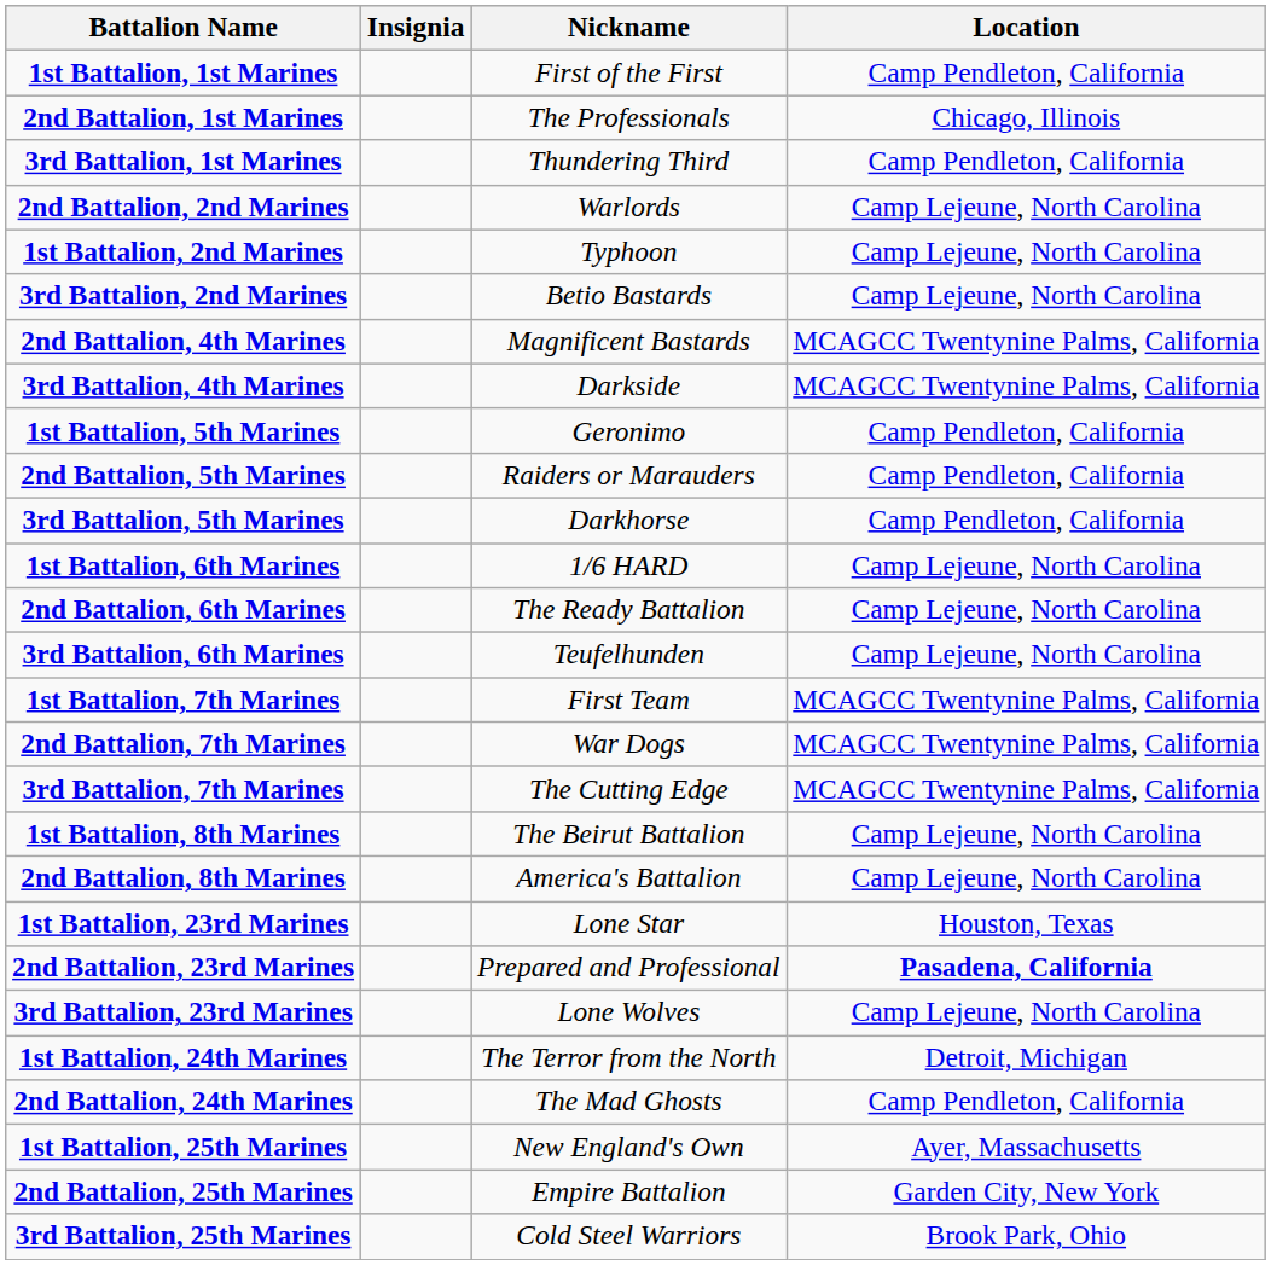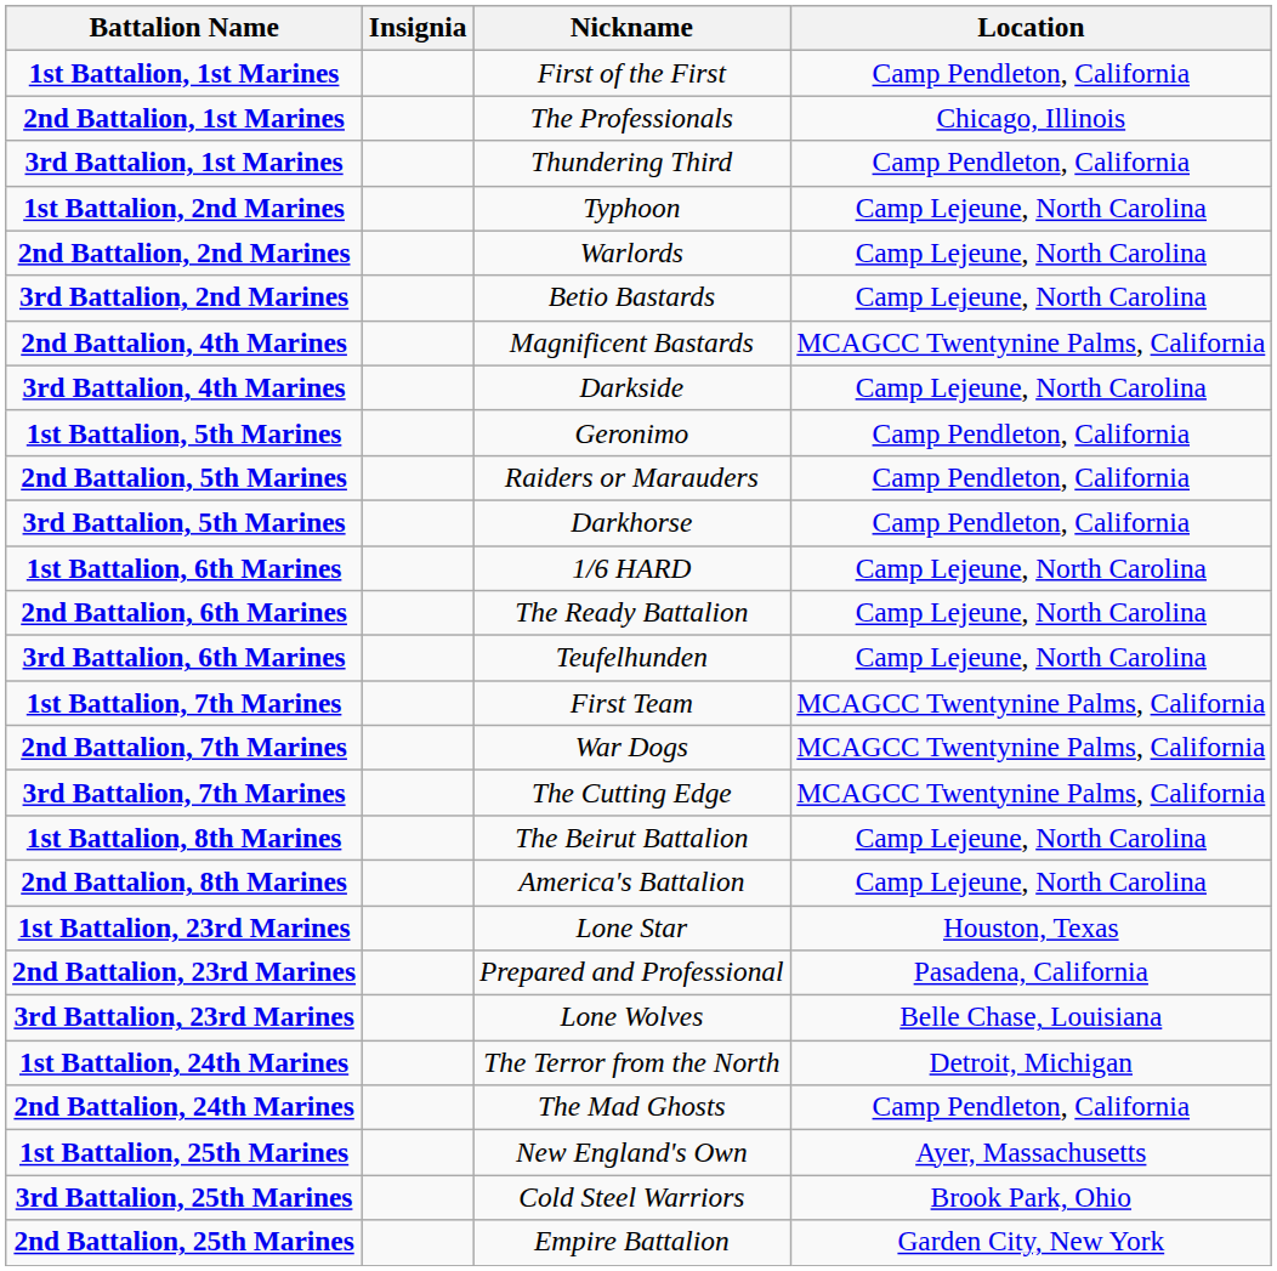rows swapped: 1st Battalion, 2nd Marines <-> 2nd Battalion, 2nd Marines
3rd Battalion, 4th Marines | Location: MCAGCC Twentynine Palms, California -> Camp Lejeune, North Carolina
2nd Battalion, 23rd Marines | Location: bold -> normal
3rd Battalion, 23rd Marines | Location: Camp Lejeune, North Carolina -> Belle Chase, Louisiana
rows swapped: 2nd Battalion, 25th Marines <-> 3rd Battalion, 25th Marines
